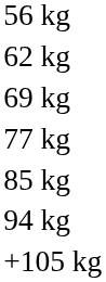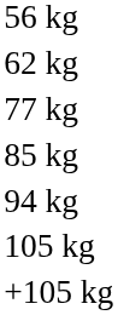- row: 69 kg
+ row: 105 kg
